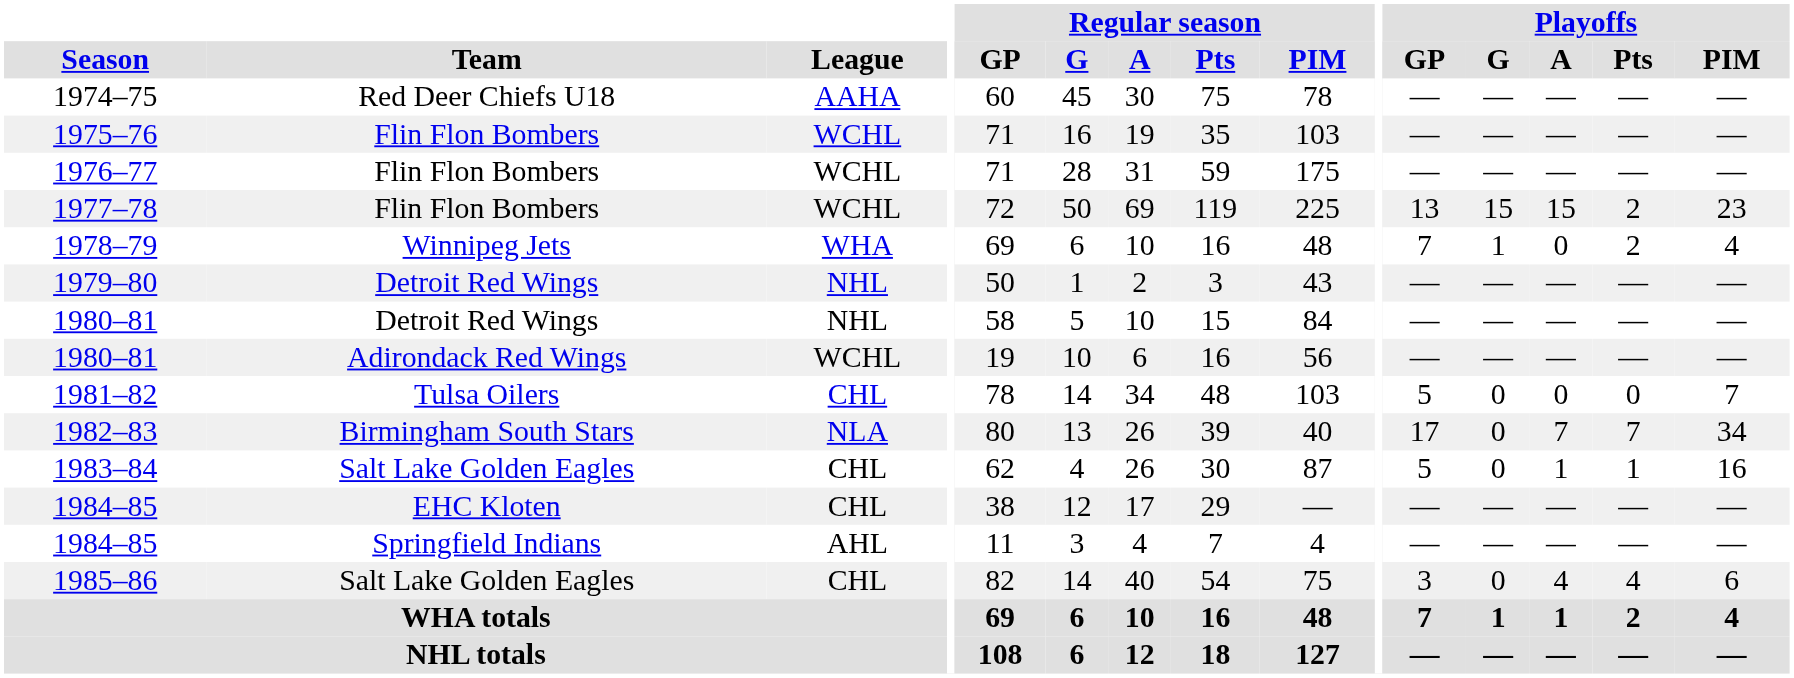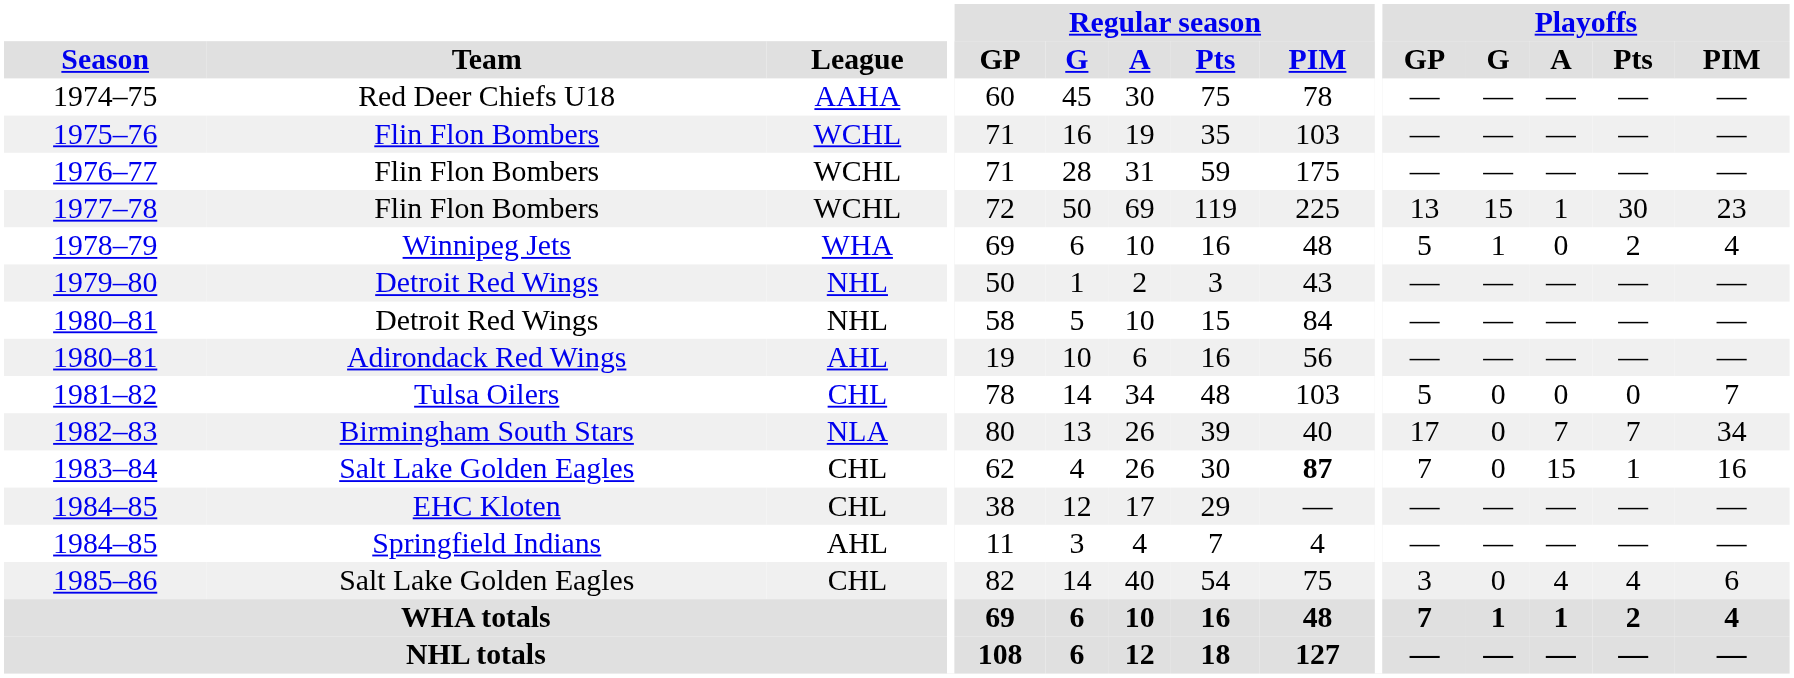1977–78 | Playoffs / A: 15 -> 1
1977–78 | Playoffs / Pts: 2 -> 30
1978–79 | Playoffs / GP: 7 -> 5
1980–81 / Adirondack Red Wings | League: WCHL -> AHL
1983–84 | Regular season / PIM: normal -> bold
1983–84 | Playoffs / GP: 5 -> 7
1983–84 | Playoffs / A: 1 -> 15
